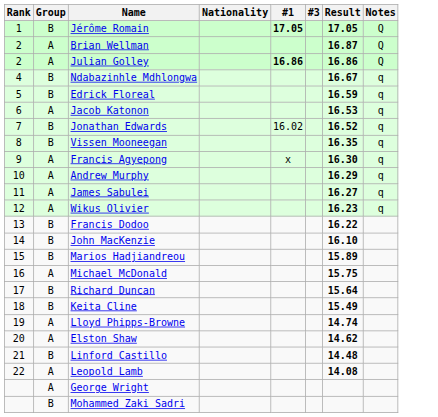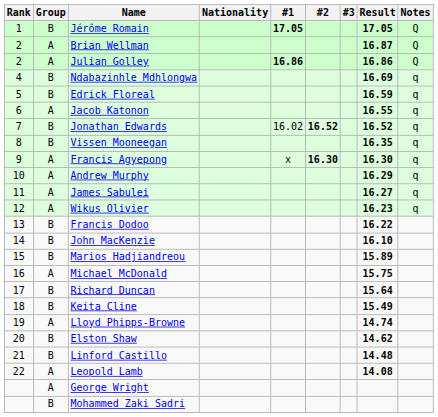+ column: #2 | 16.52 | 16.30
Ndabazinhle Mdhlongwa | Result: 16.67 -> 16.69
Jacob Katonon | Result: 16.53 -> 16.55
Elston Shaw | Group: A -> B
